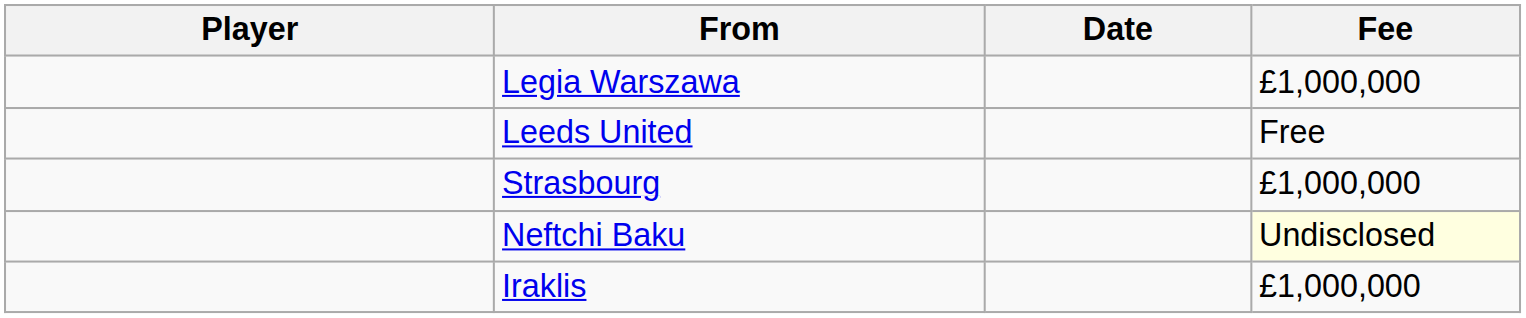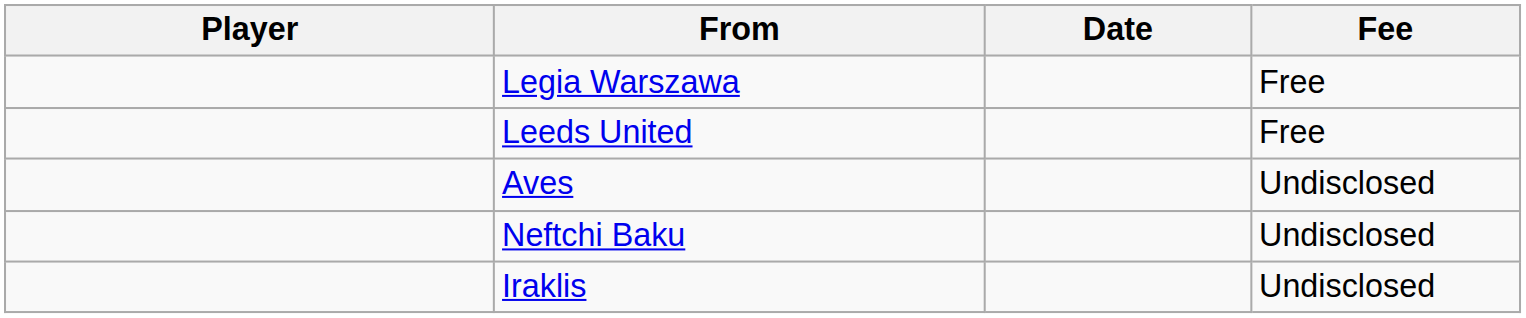Legia Warszawa | Fee: £1,000,000 -> Free
+ row: Aves | Undisclosed
- row: Strasbourg | £1,000,000
Neftchi Baku | Fee: lightyellow background -> no background
Iraklis | Fee: £1,000,000 -> Undisclosed
